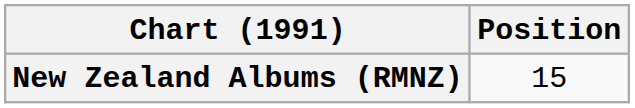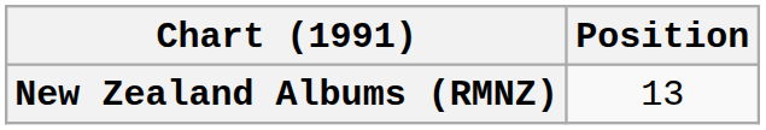New Zealand Albums (RMNZ) | Position: 15 -> 13
